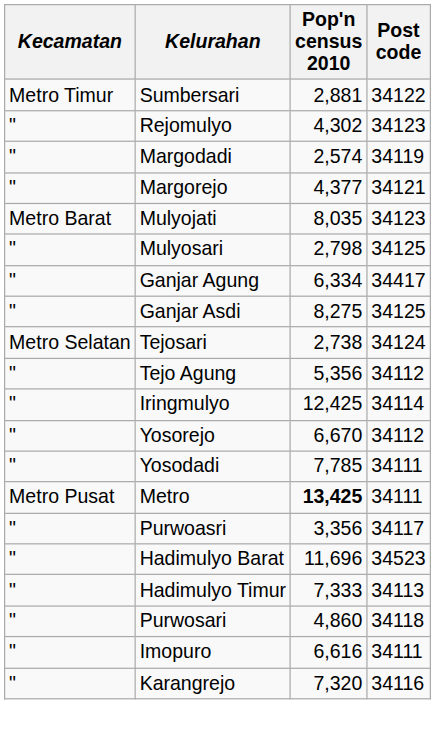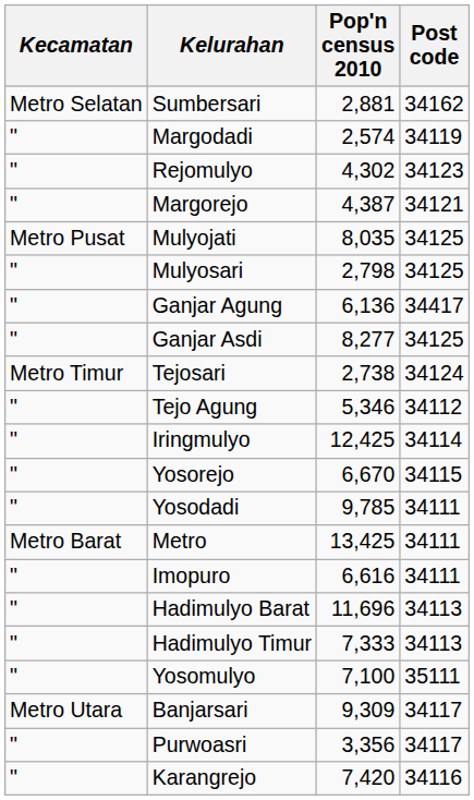Sumbersari | Kecamatan: Metro Timur -> Metro Selatan
Sumbersari | Post code: 34122 -> 34162
rows swapped: Rejomulyo <-> Margodadi
Margorejo | Pop'n census 2010: 4,377 -> 4,387
Mulyojati | Kecamatan: Metro Barat -> Metro Pusat
Mulyojati | Post code: 34123 -> 34125
Ganjar Agung | Pop'n census 2010: 6,334 -> 6,136
Ganjar Asdi | Pop'n census 2010: 8,275 -> 8,277
Tejosari | Kecamatan: Metro Selatan -> Metro Timur
Tejo Agung | Pop'n census 2010: 5,356 -> 5,346
Yosorejo | Post code: 34112 -> 34115
Yosodadi | Pop'n census 2010: 7,785 -> 9,785
Metro | Kecamatan: Metro Pusat -> Metro Barat
Metro | Pop'n census 2010: bold -> normal
rows swapped: Imopuro <-> Purwoasri
Hadimulyo Barat | Post code: 34523 -> 34113
+ row: " | Yosomulyo | 7,100 | 35111
+ row: Metro Utara | Banjarsari | 9,309 | 34117
- row: " | Purwosari | 4,860 | 34118
Karangrejo | Pop'n census 2010: 7,320 -> 7,420
